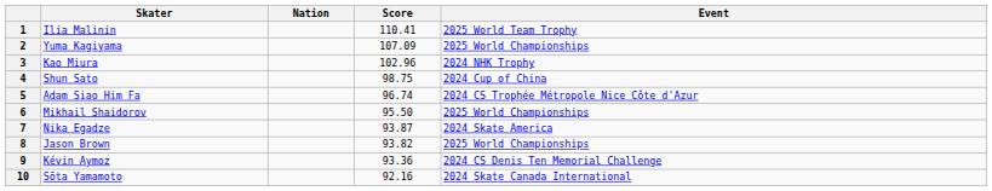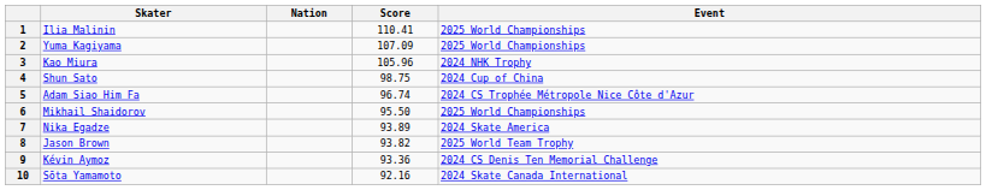1 | Event: 2025 World Team Trophy -> 2025 World Championships
3 | Score: 102.96 -> 105.96
7 | Score: 93.87 -> 93.89
8 | Event: 2025 World Championships -> 2025 World Team Trophy
